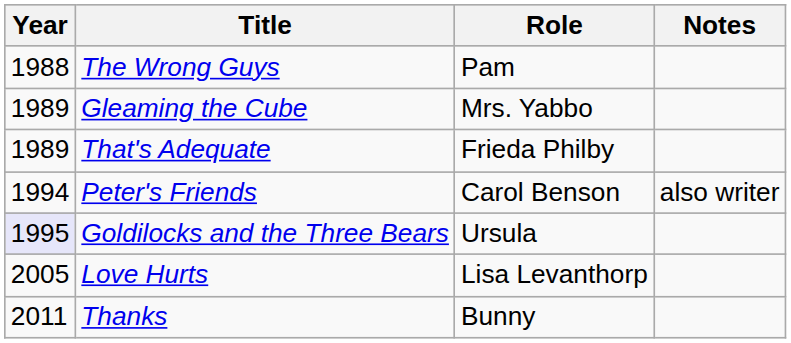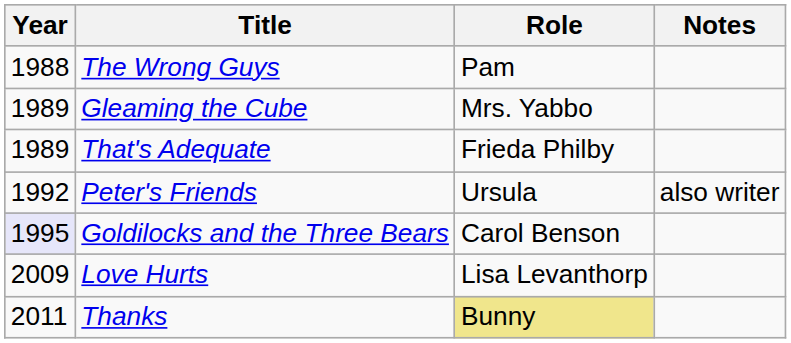Peter's Friends | Year: 1994 -> 1992
Peter's Friends | Role: Carol Benson -> Ursula
Goldilocks and the Three Bears | Role: Ursula -> Carol Benson
Love Hurts | Year: 2005 -> 2009
Thanks | Role: no background -> khaki background
